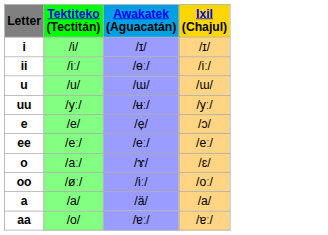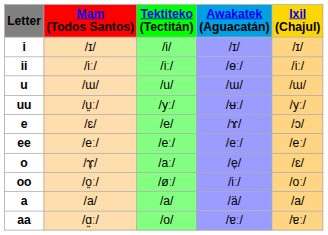+ column: Mam (Todos Santos) | /ɪ/ | /iː/ | /ɯ/ | /u͍ː/ | /ɛ/ | /eː/ | /ɤ̞/ | /o͍ː/ | /a/ | /ɑ͍ː/
e | Awakatek (Aguacatán): /e̞/ -> /ɤ/
o | Awakatek (Aguacatán): /ɤ/ -> /e̞/
